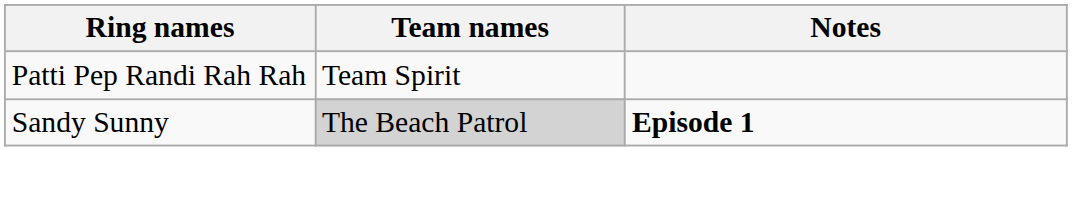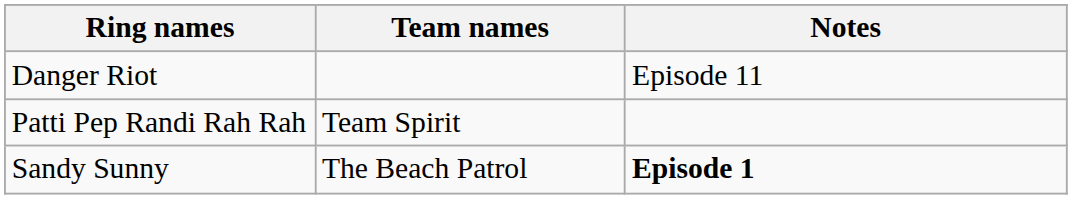+ row: Danger Riot | Episode 11
Sandy Sunny | Team names: lightgrey background -> no background
